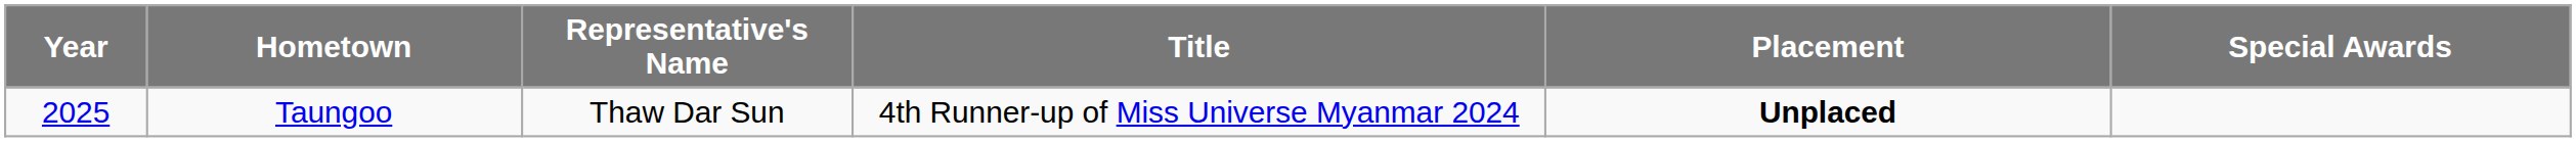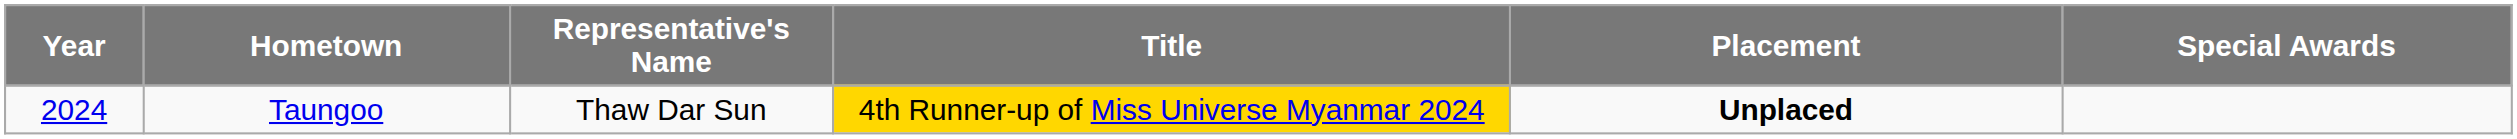Taungoo | Year: 2025 -> 2024
Taungoo | Title: no background -> gold background
